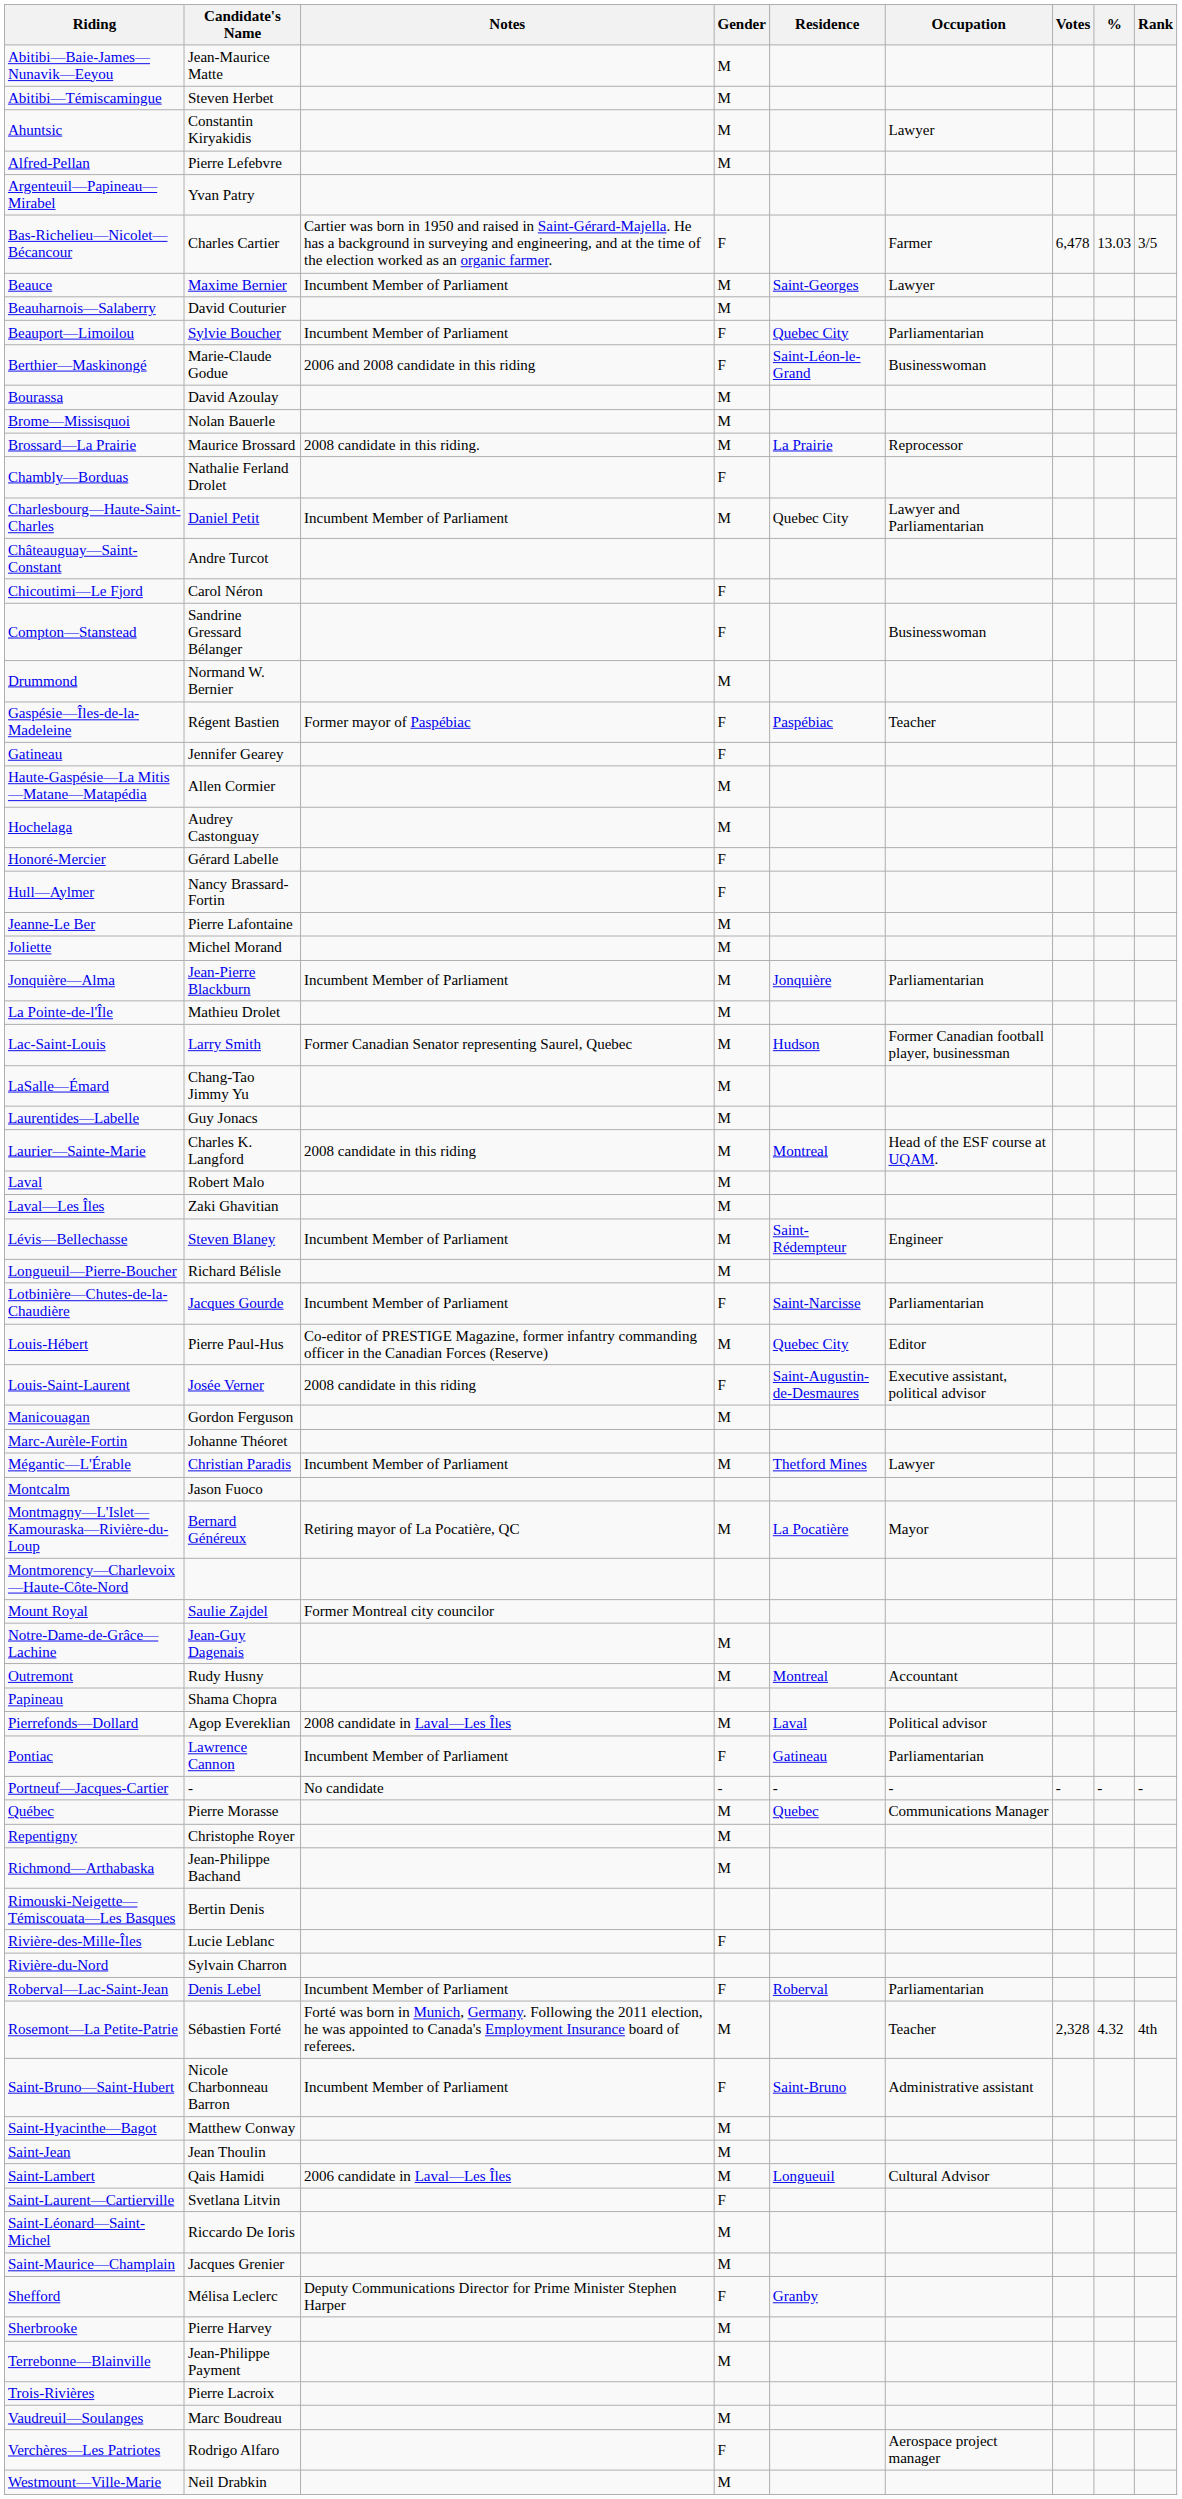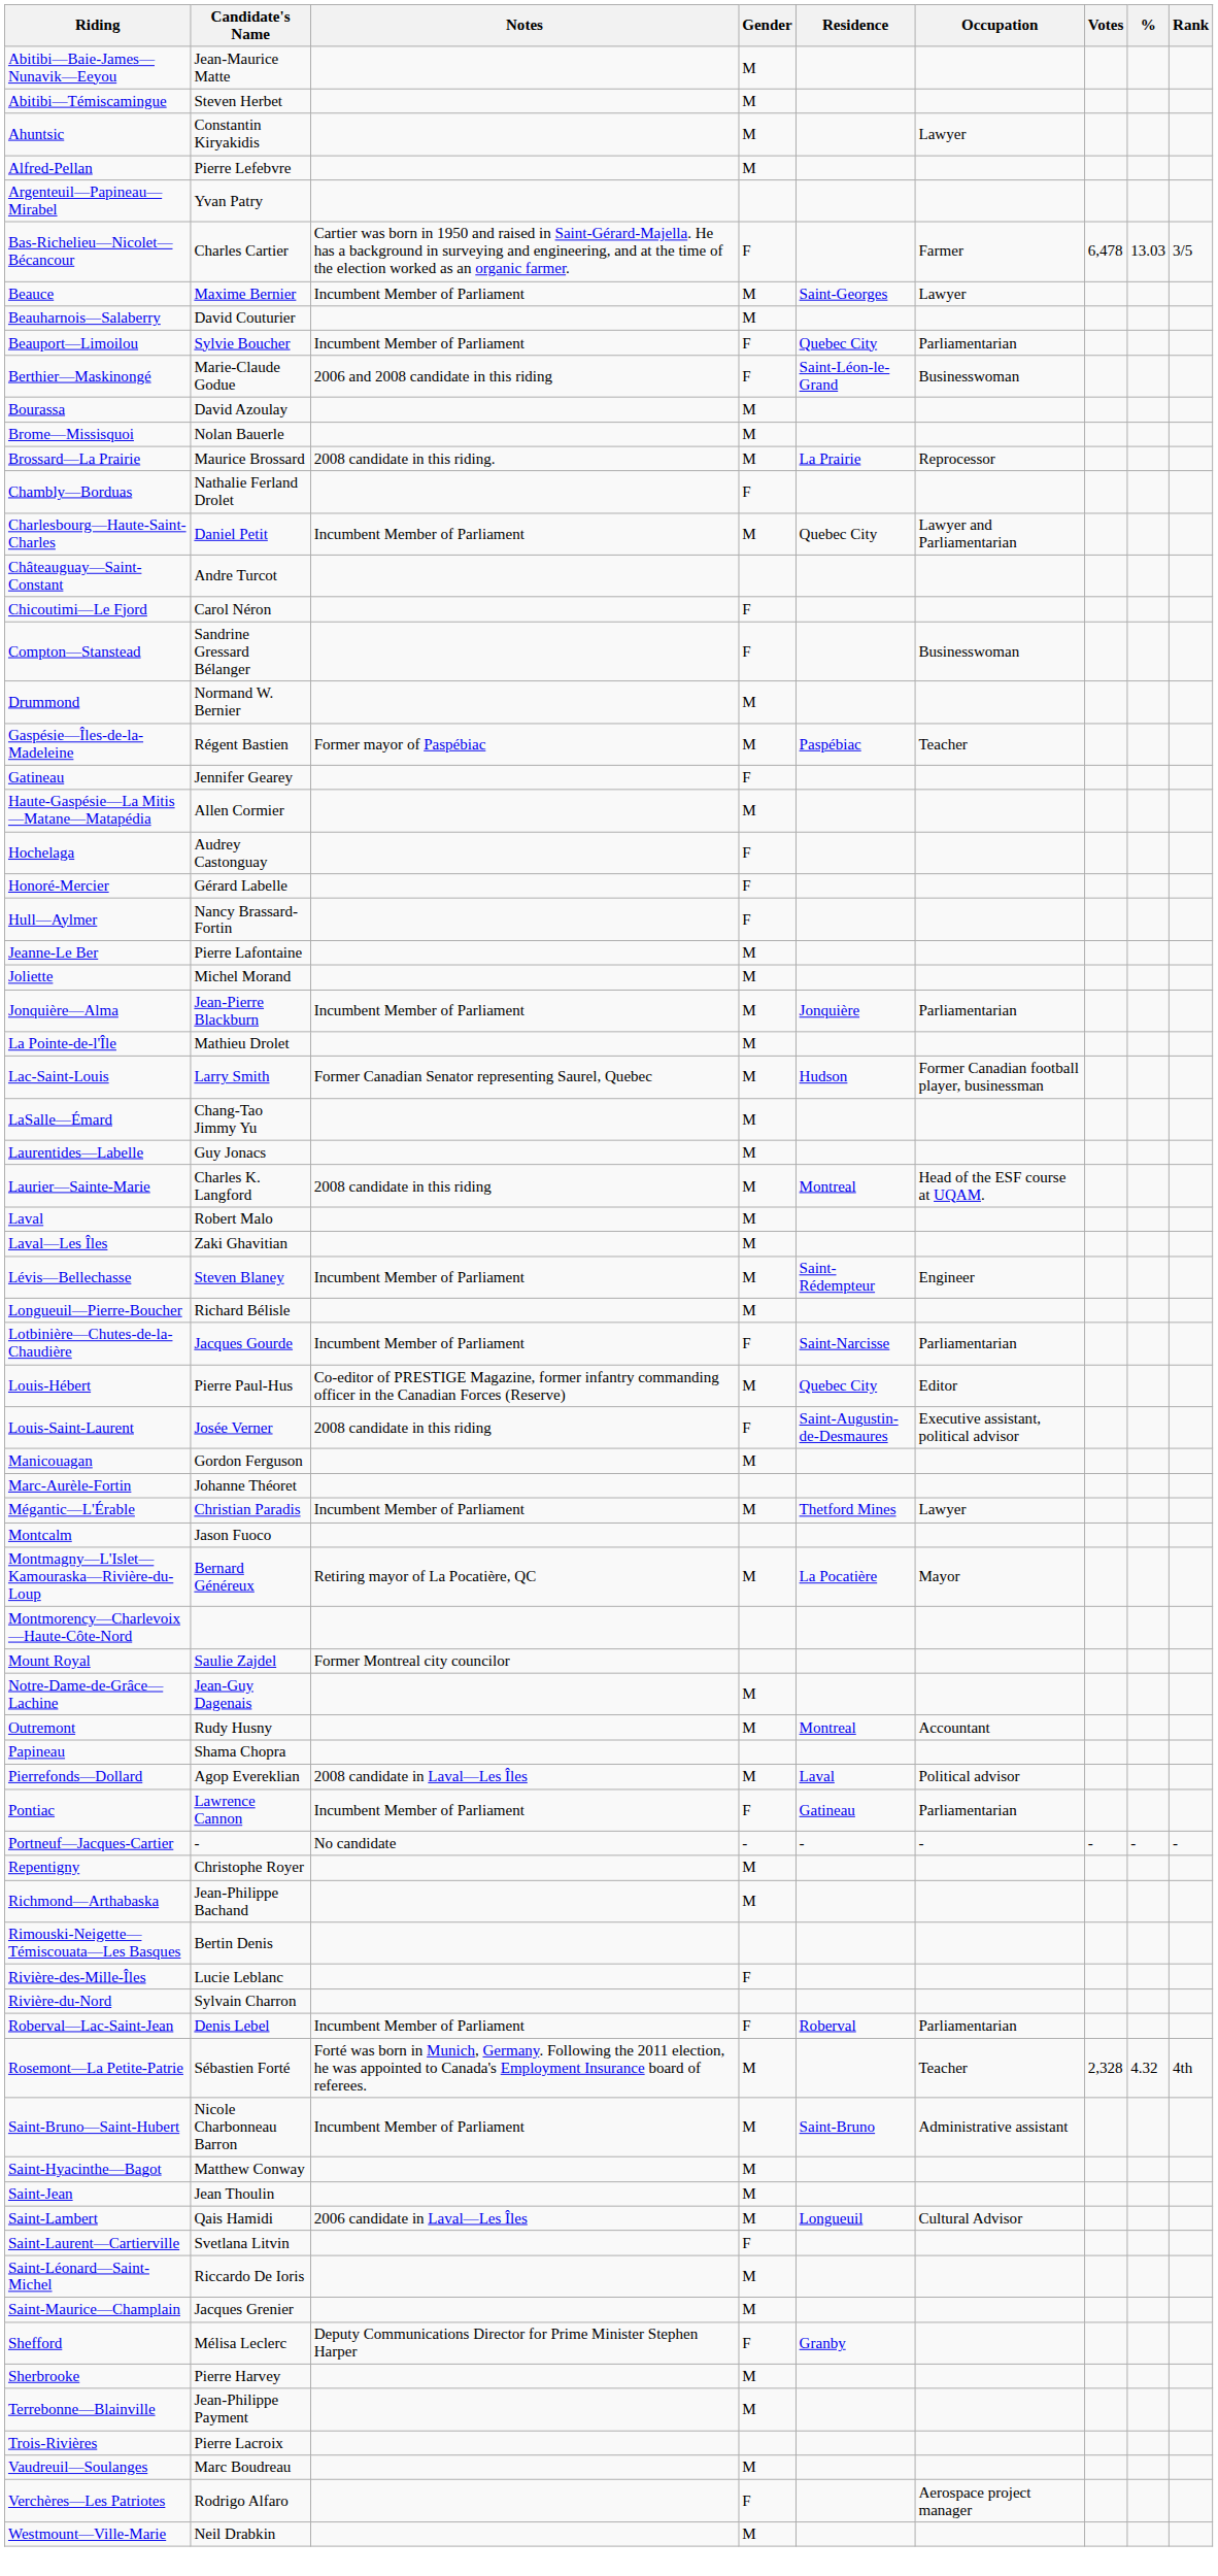Gaspésie—Îles-de-la-Madeleine | Gender: F -> M
Hochelaga | Gender: M -> F
- row: Québec | Pierre Morasse | M | Quebec | Communications Manager
Saint-Bruno—Saint-Hubert | Gender: F -> M
